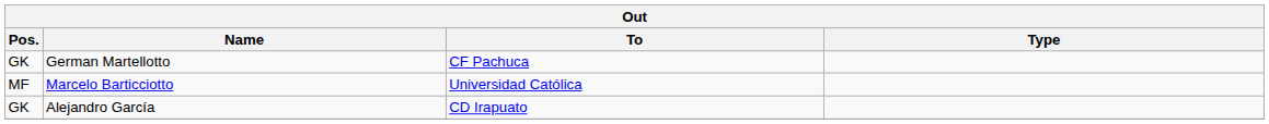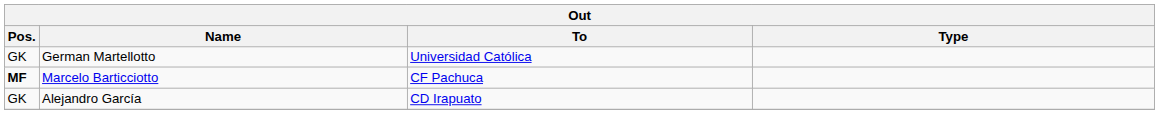German Martellotto | To: CF Pachuca -> Universidad Católica
Marcelo Barticciotto | Pos.: normal -> bold
Marcelo Barticciotto | To: Universidad Católica -> CF Pachuca
